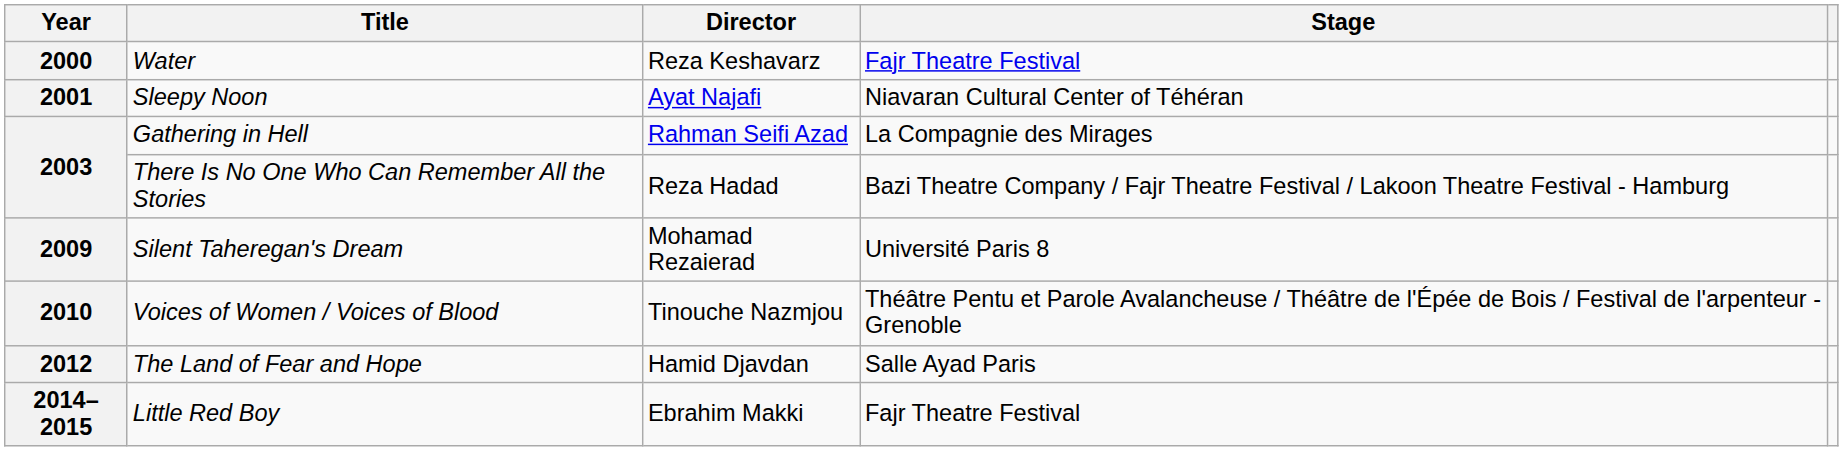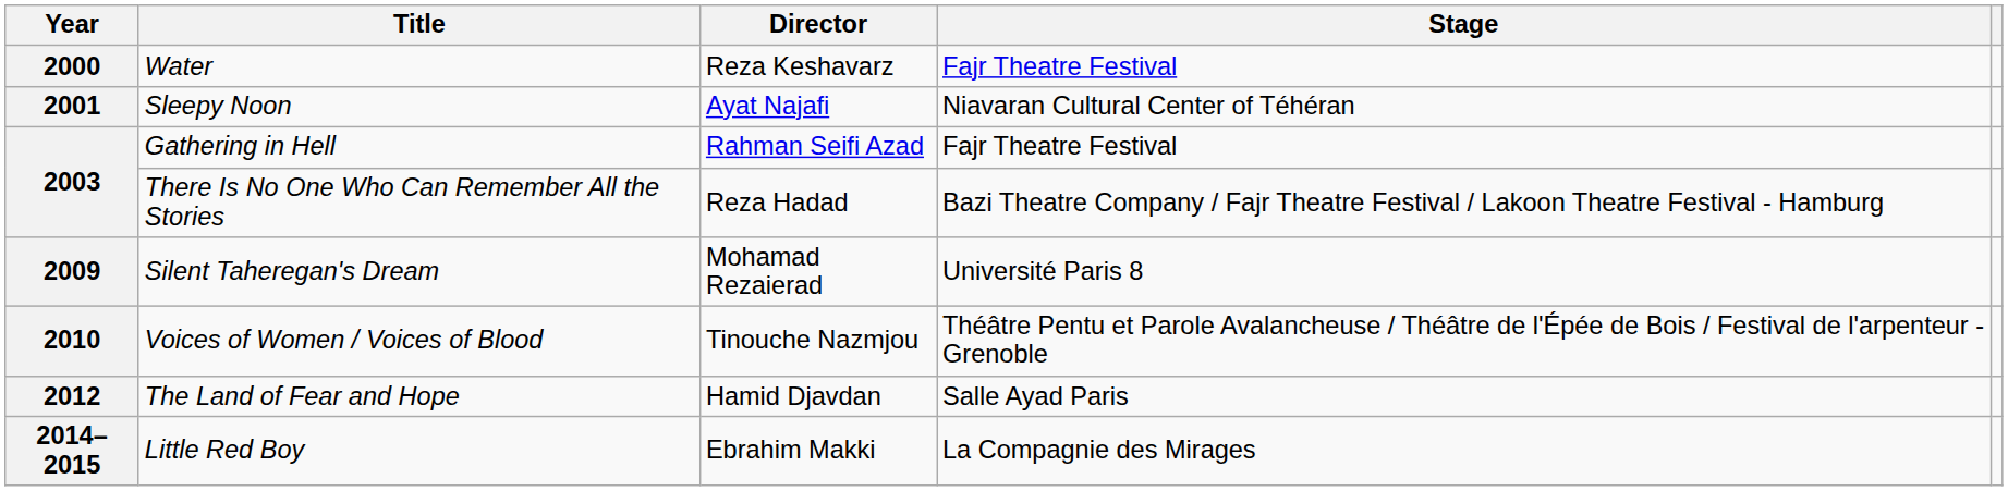Gathering in Hell | Stage: La Compagnie des Mirages -> Fajr Theatre Festival
Little Red Boy | Stage: Fajr Theatre Festival -> La Compagnie des Mirages
